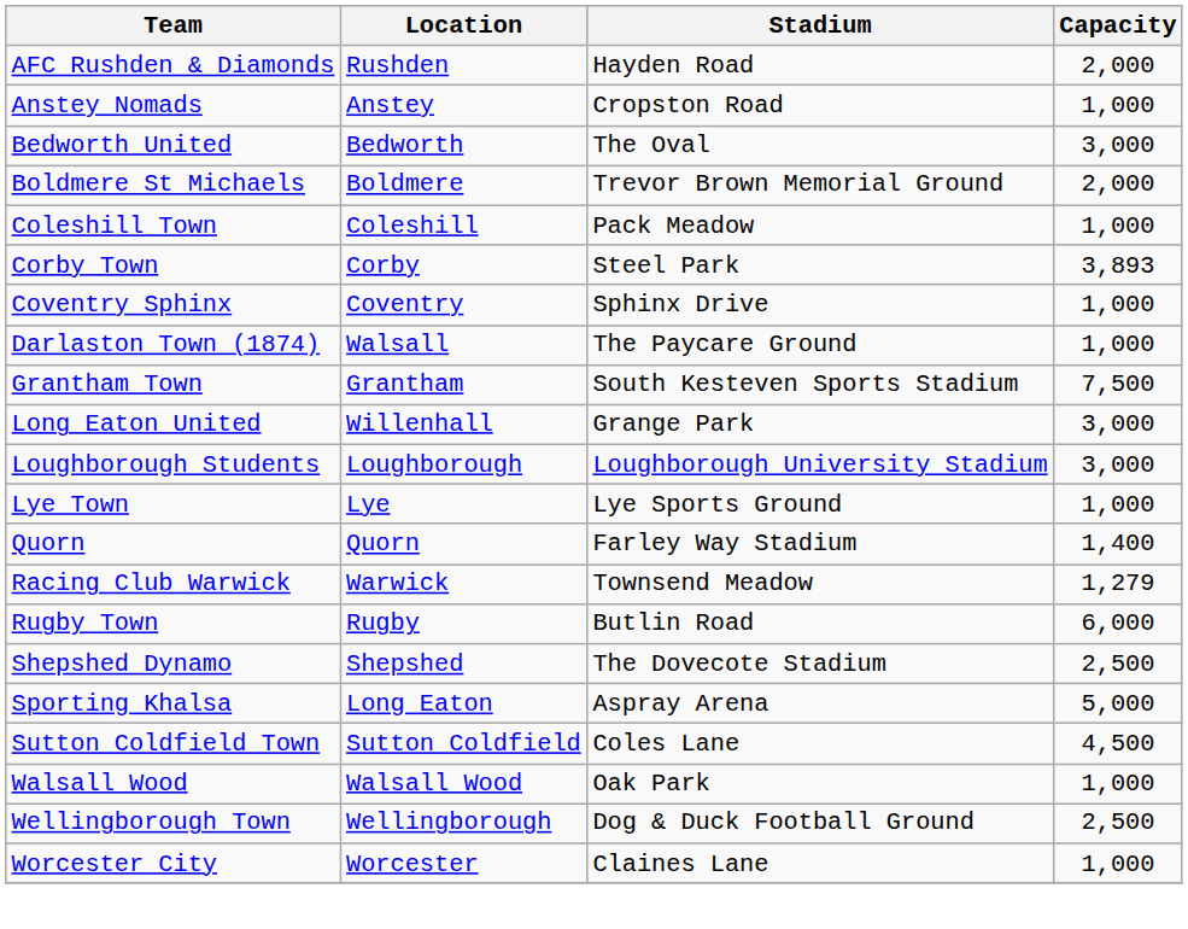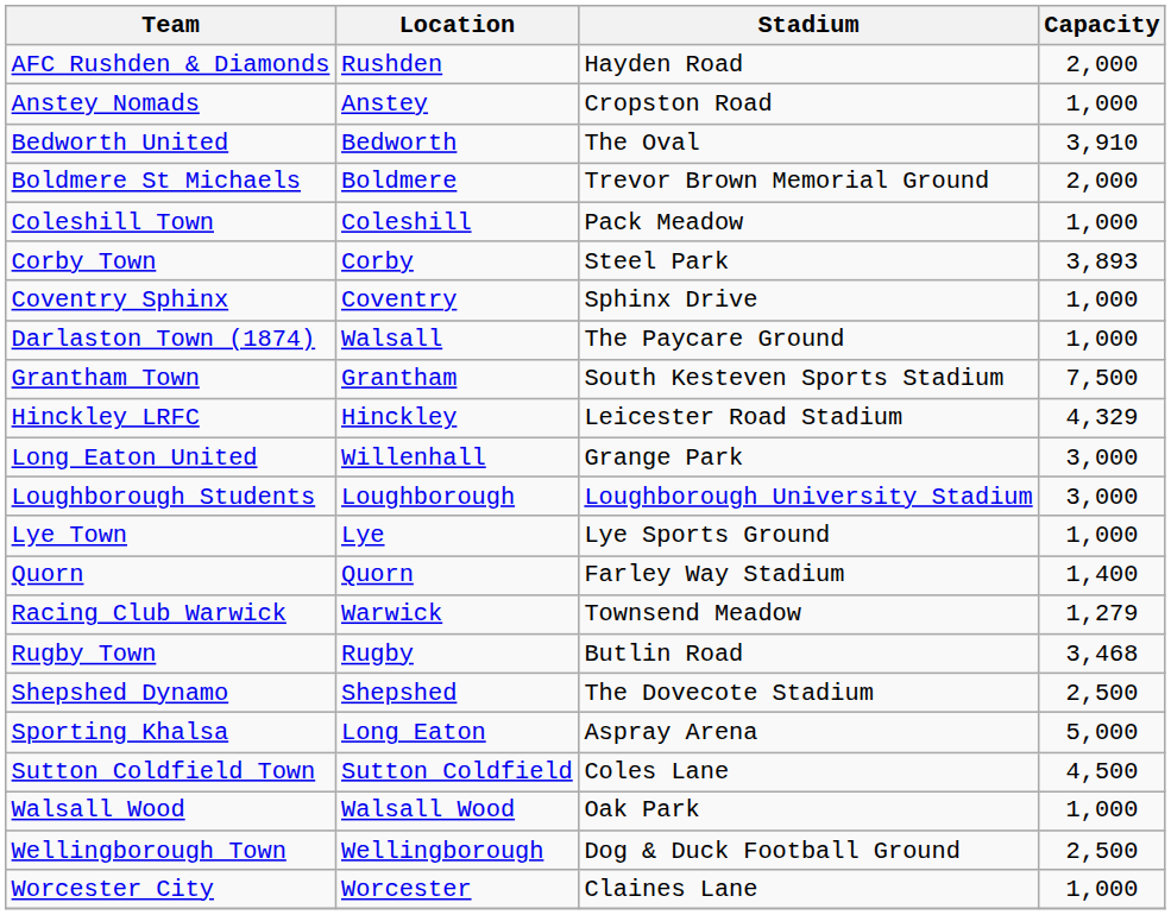Bedworth United | Capacity: 3,000 -> 3,910
+ row: Hinckley LRFC | Hinckley | Leicester Road Stadium | 4,329
Rugby Town | Capacity: 6,000 -> 3,468
